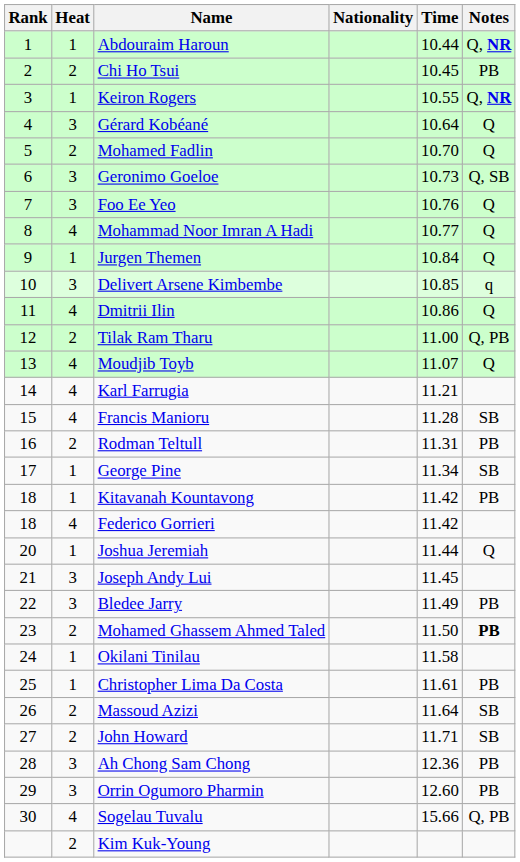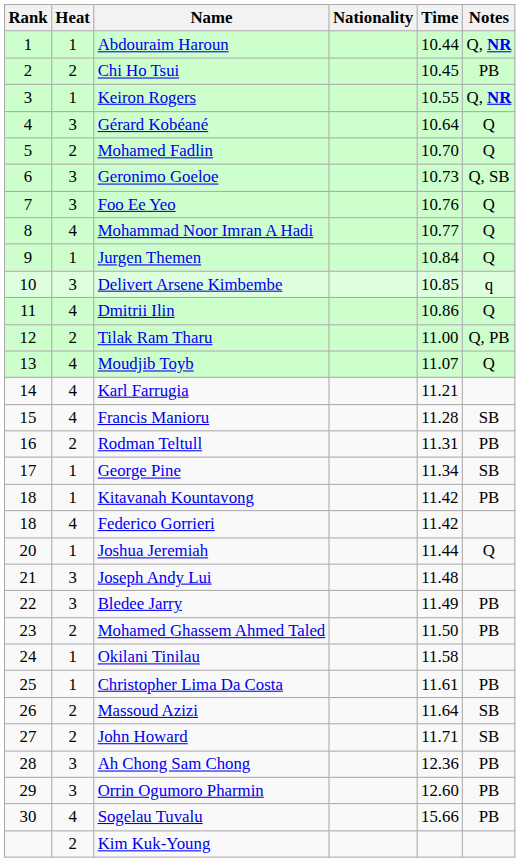Joseph Andy Lui | Time: 11.45 -> 11.48
Mohamed Ghassem Ahmed Taled | Notes: bold -> normal
Sogelau Tuvalu | Notes: Q, PB -> PB
